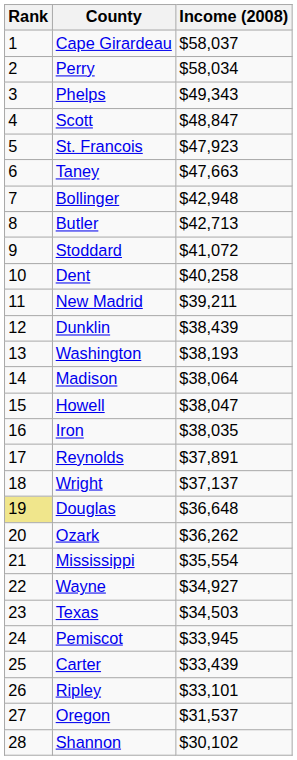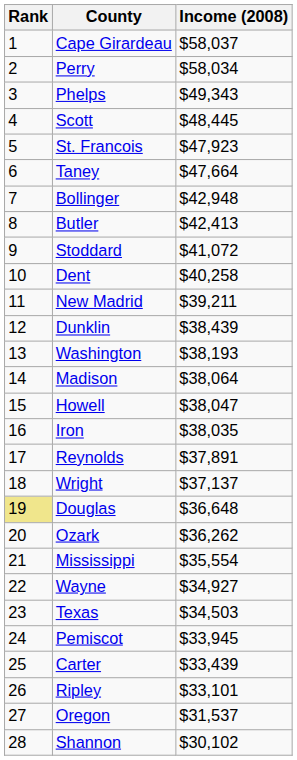Scott | Income (2008): $48,847 -> $48,445
Taney | Income (2008): $47,663 -> $47,664
Butler | Income (2008): $42,713 -> $42,413
